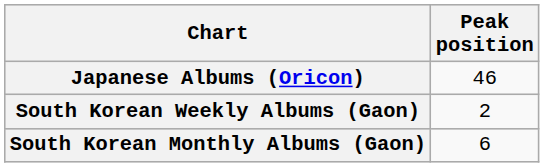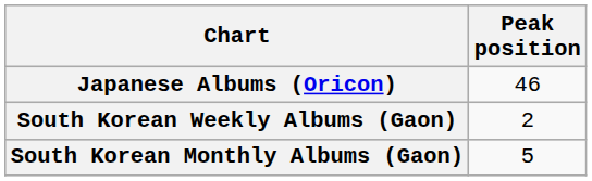South Korean Monthly Albums (Gaon) | Peak position: 6 -> 5
